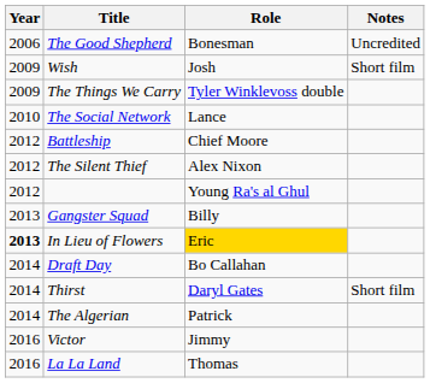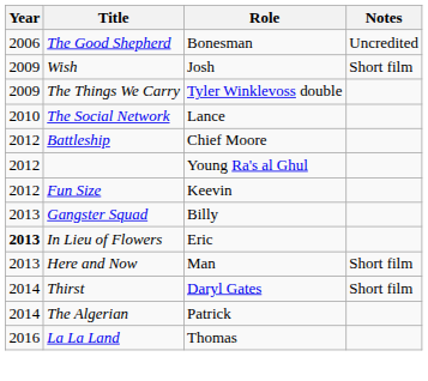- row: 2012 | The Silent Thief | Alex Nixon
+ row: 2012 | Fun Size | Keevin
In Lieu of Flowers | Role: gold background -> no background
+ row: 2013 | Here and Now | Man | Short film
- row: 2014 | Draft Day | Bo Callahan
- row: 2016 | Victor | Jimmy
